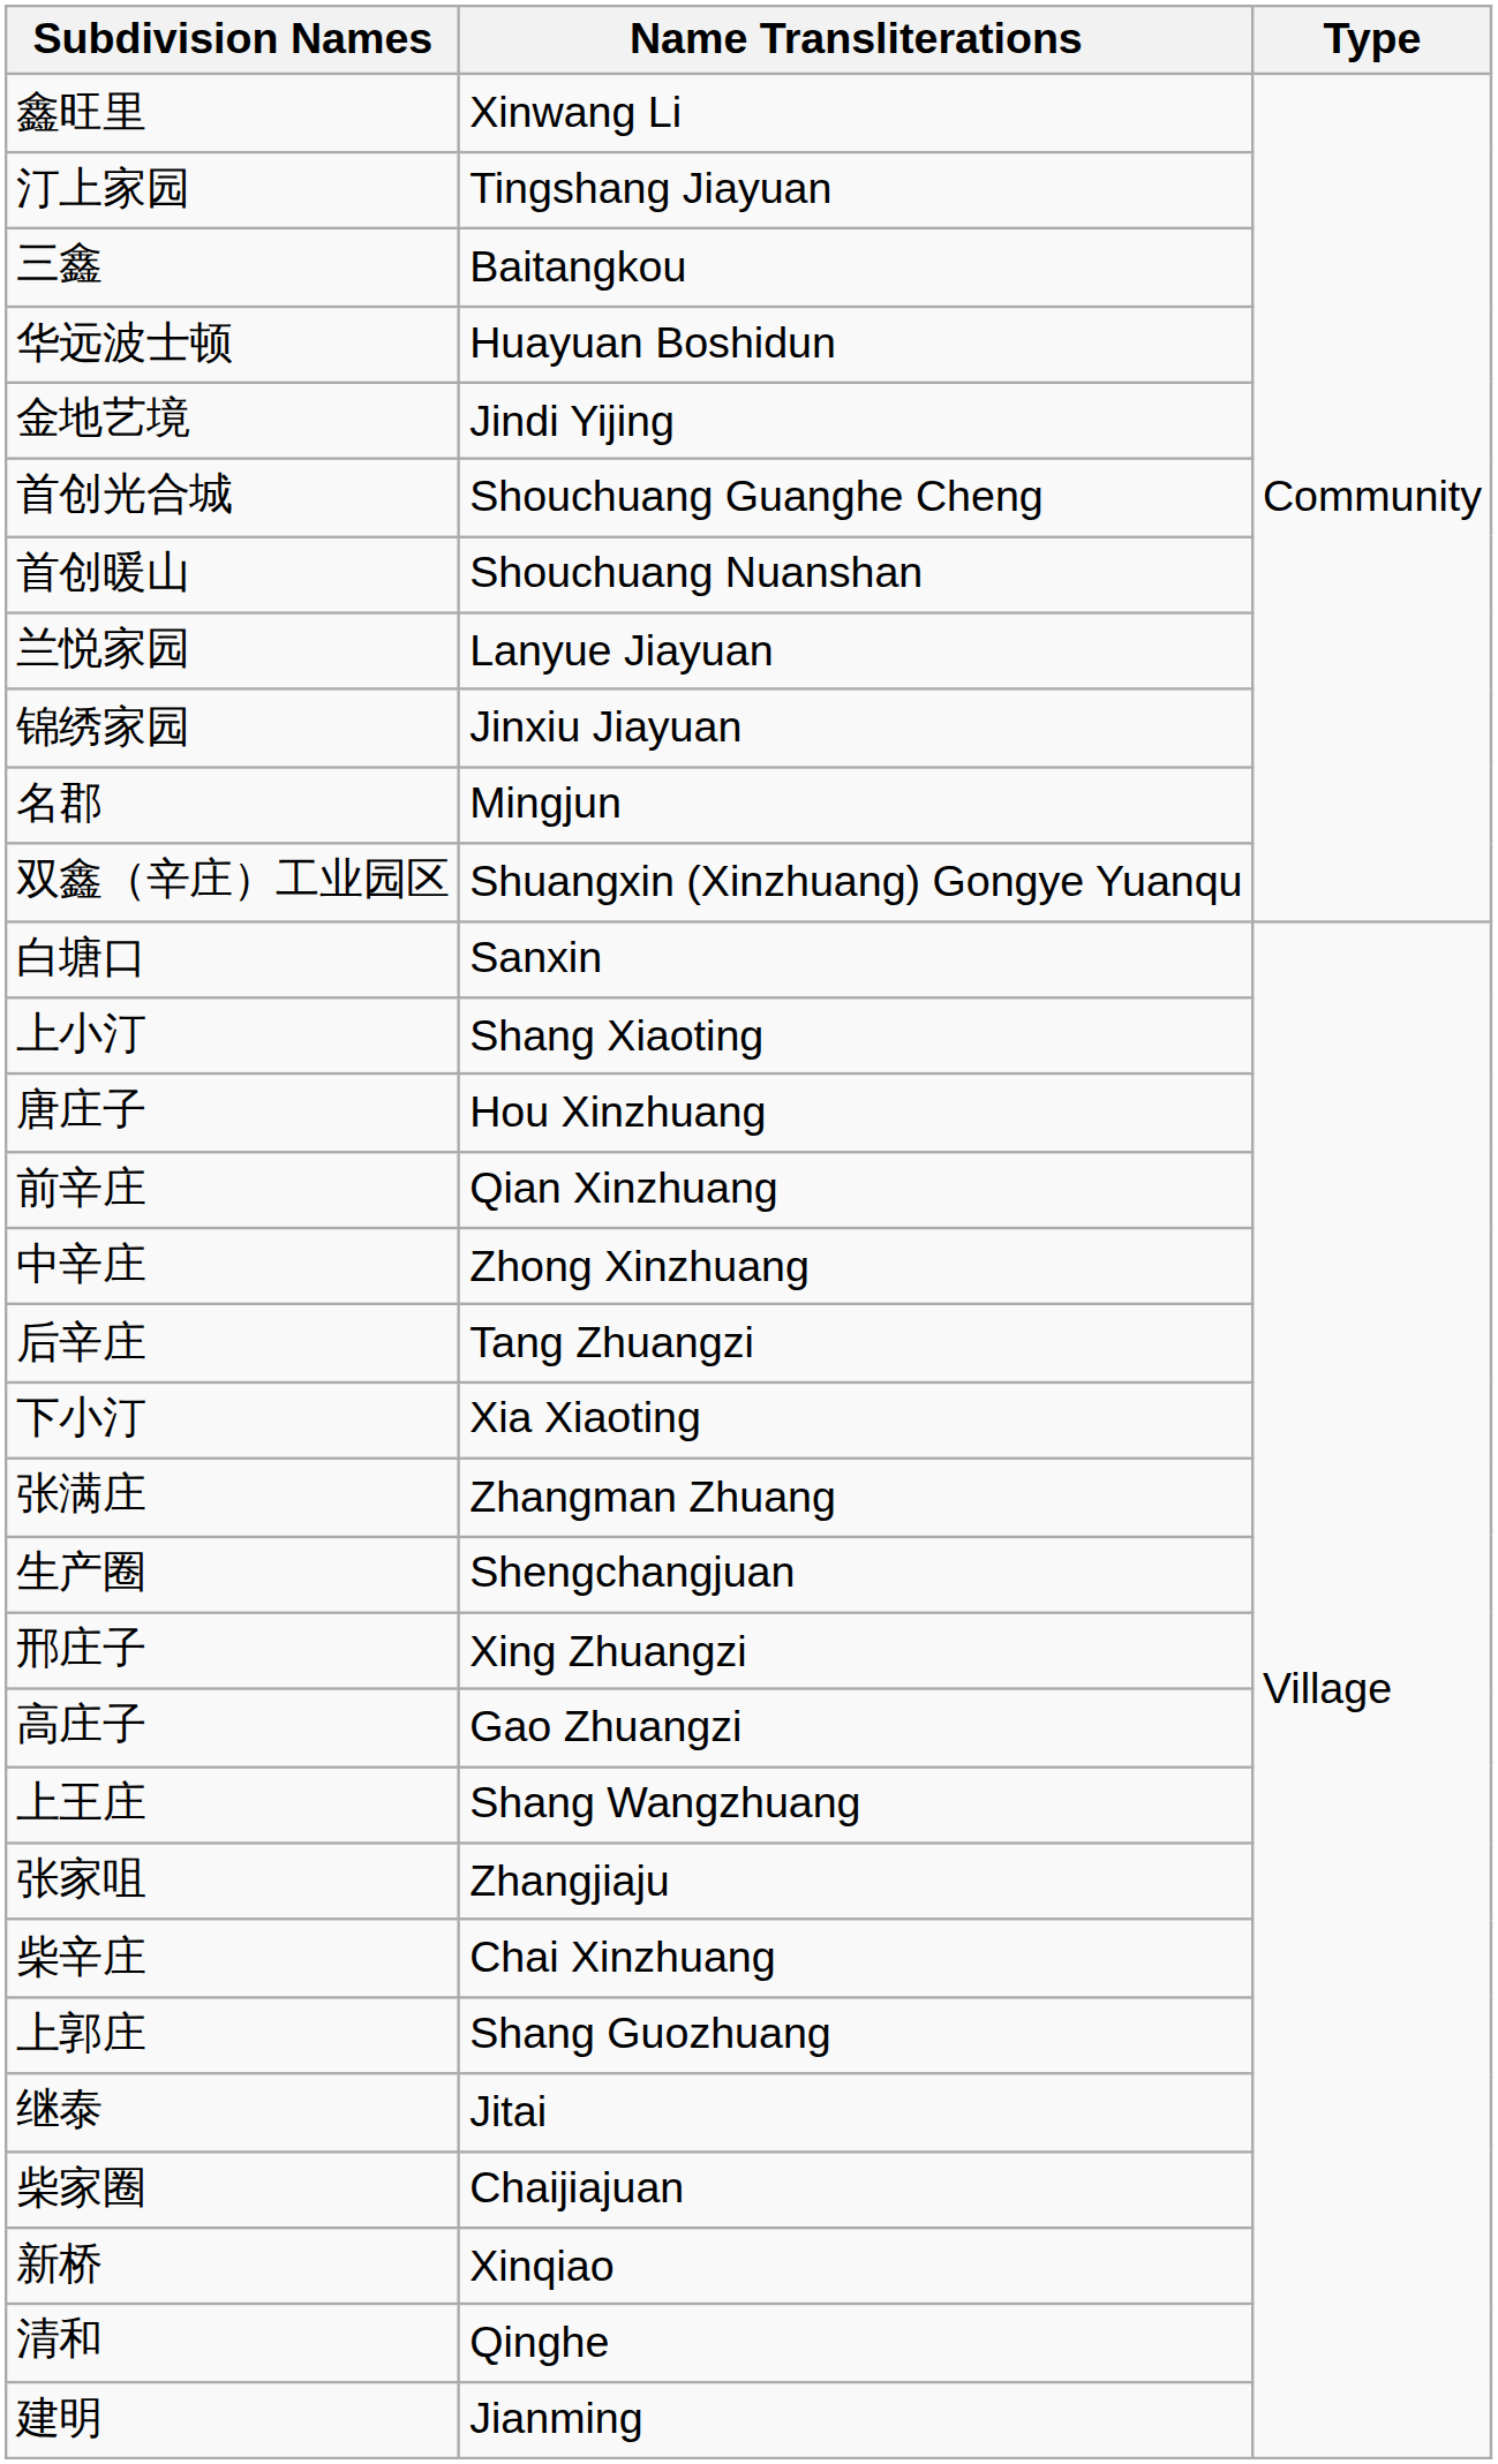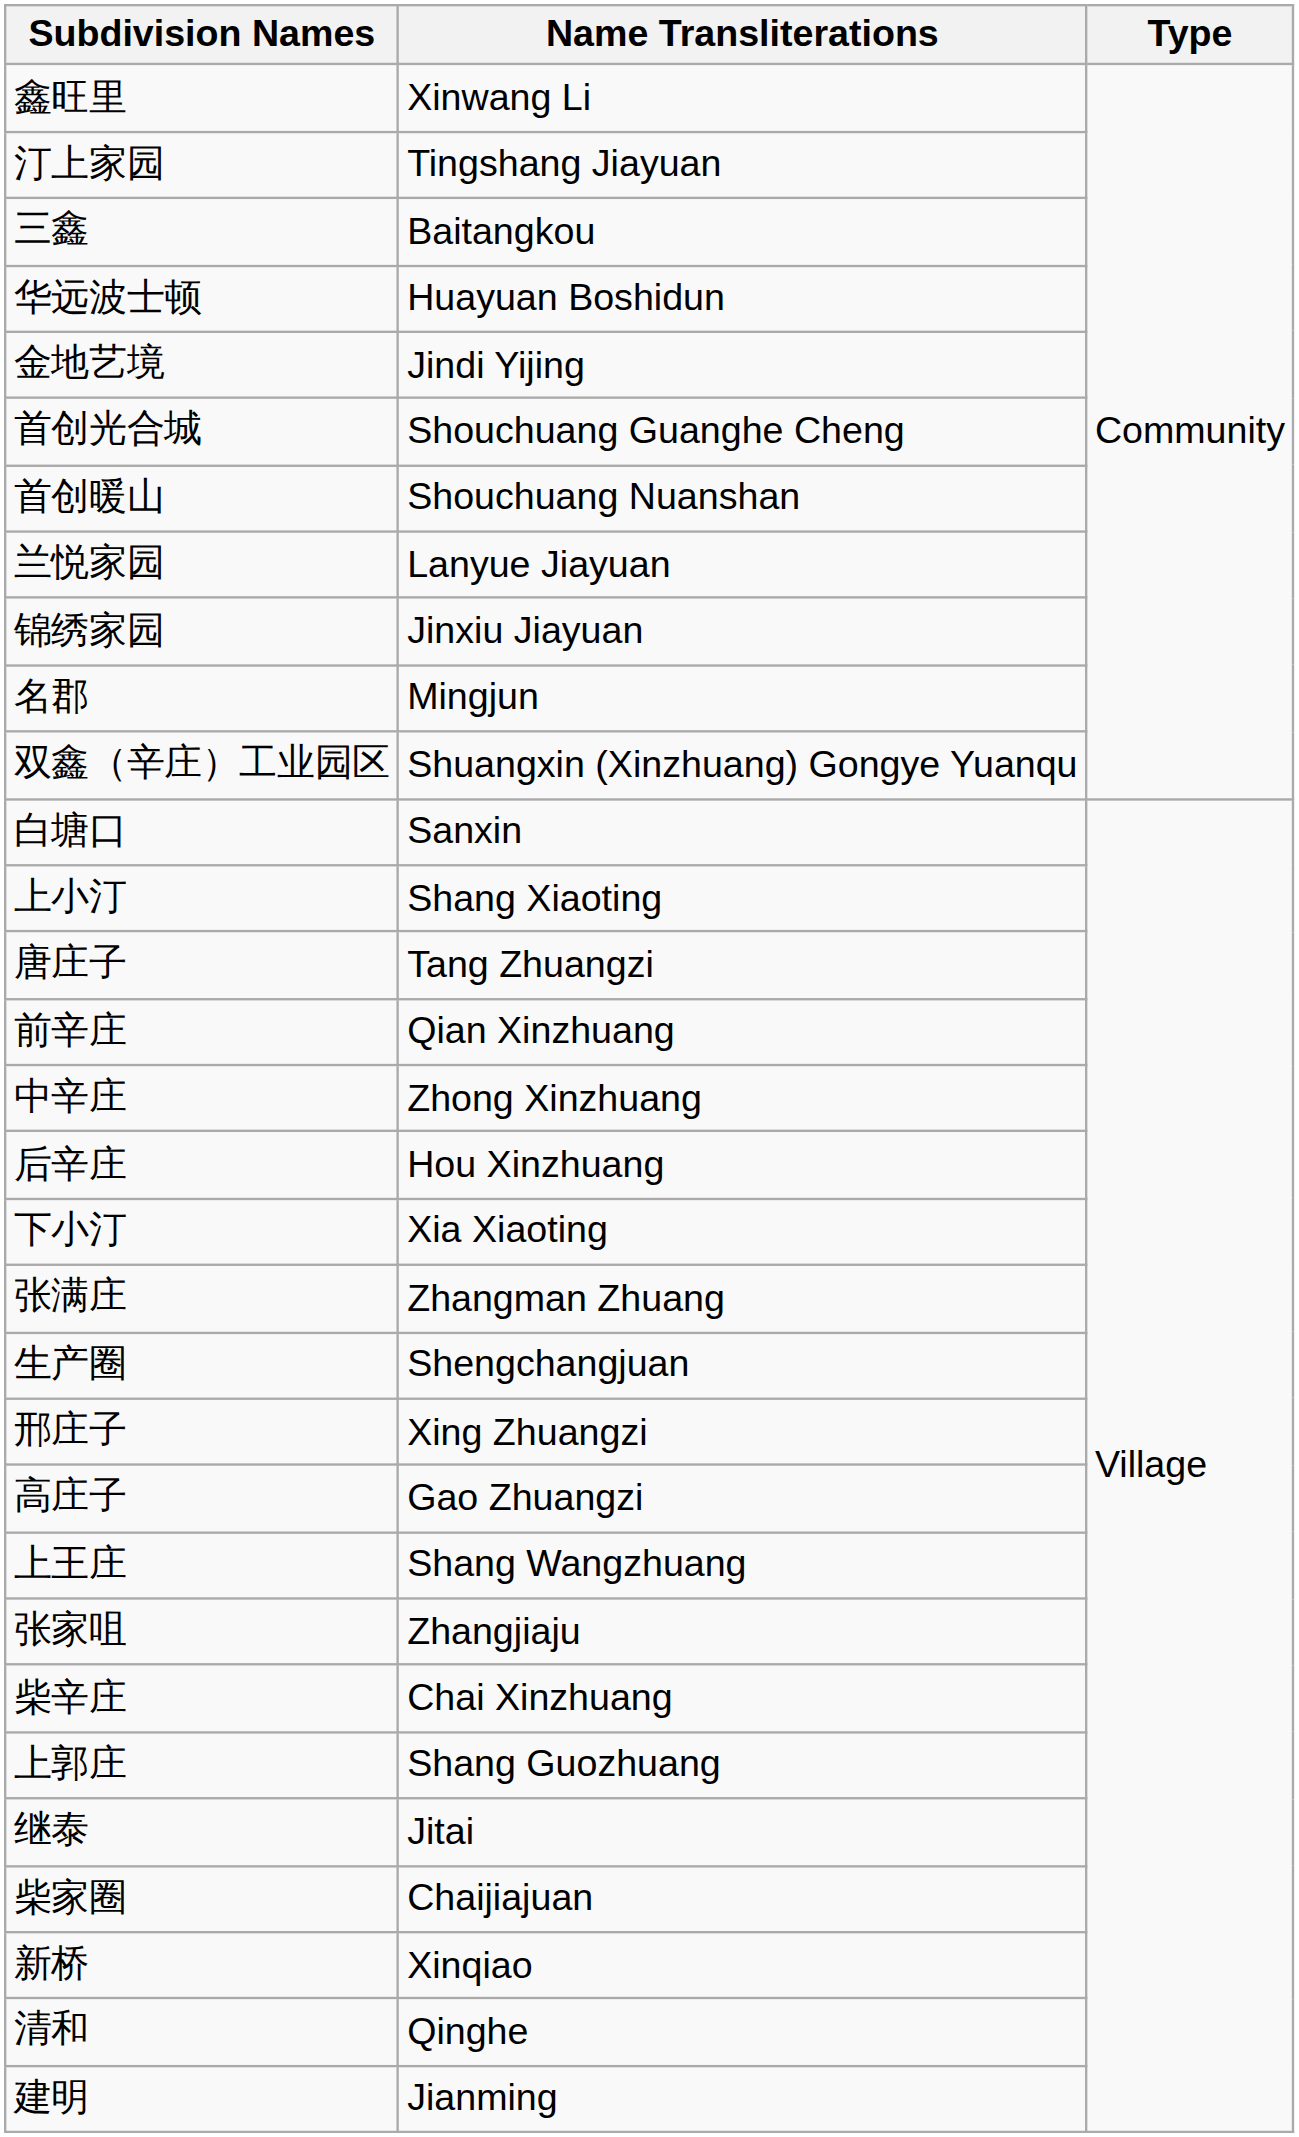唐庄子 | Name Transliterations: Hou Xinzhuang -> Tang Zhuangzi
后辛庄 | Name Transliterations: Tang Zhuangzi -> Hou Xinzhuang
